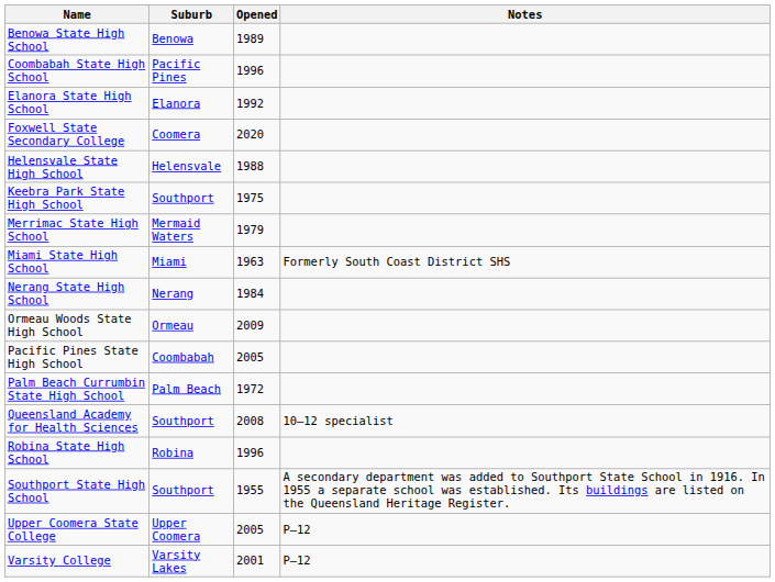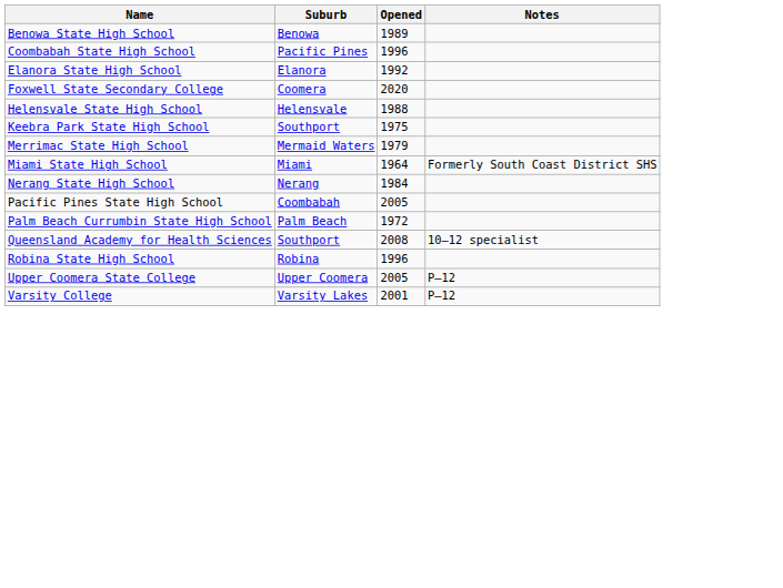Miami State High School | Opened: 1963 -> 1964
- row: Ormeau Woods State High School | Ormeau | 2009
- row: Southport State High School | Southport | 1955 | A secondary department was added to Southport State School in 1916. In 1955 a separate school was established. Its buildings are listed on the Queensland Heritage Register.
